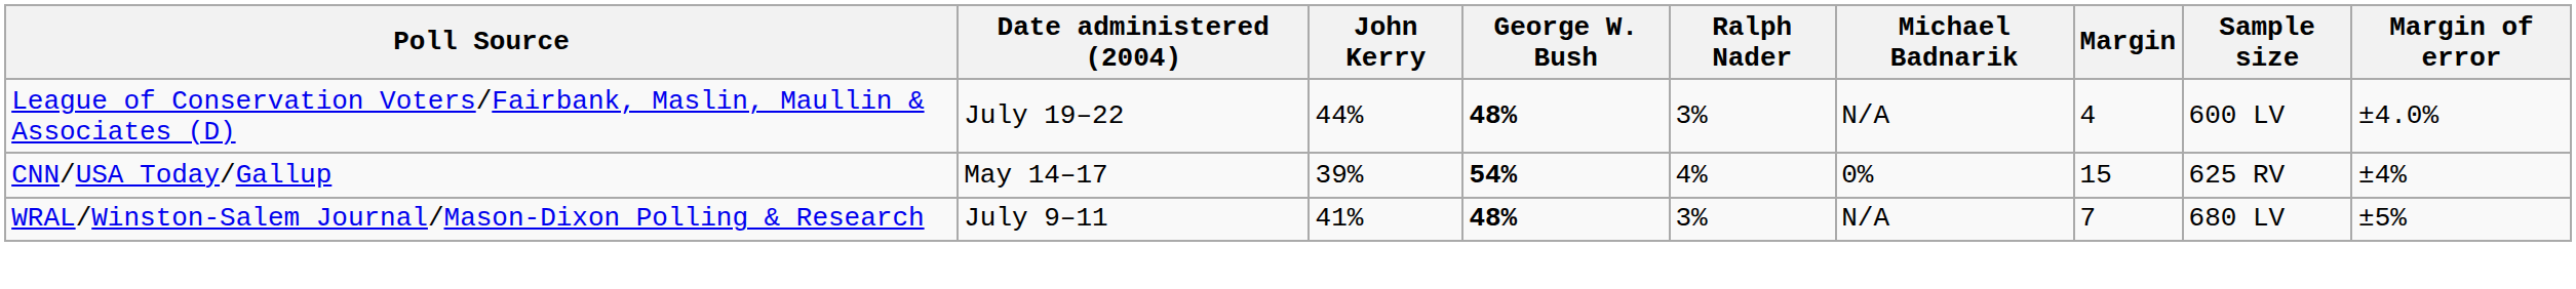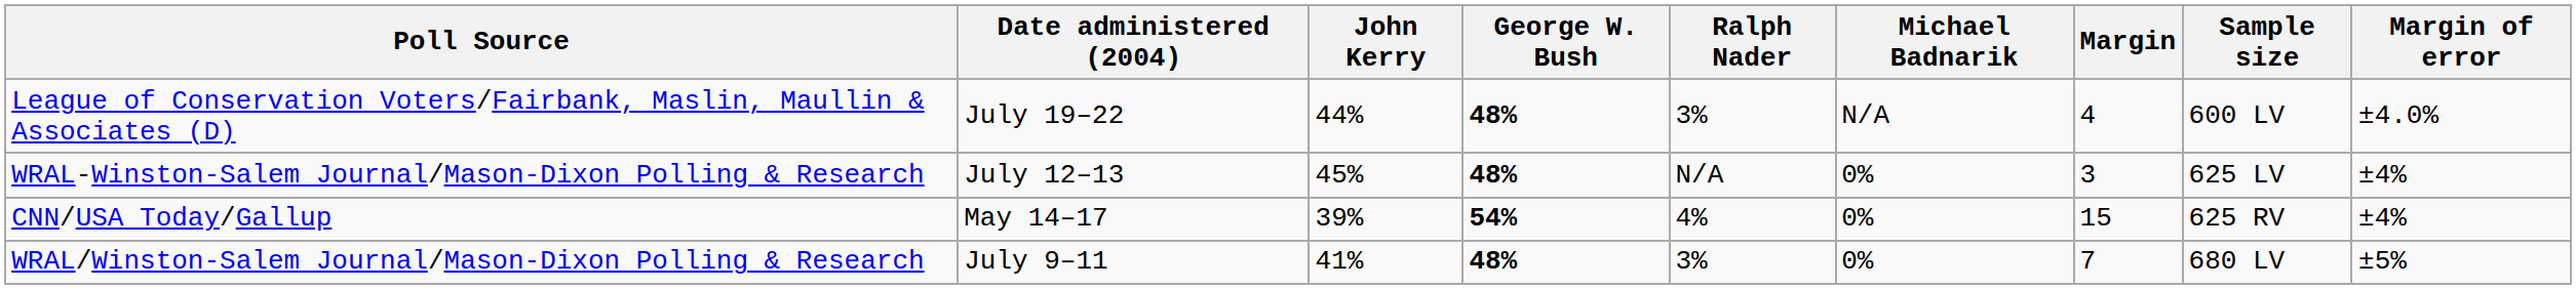+ row: WRAL-Winston-Salem Journal/Mason-Dixon Polling & Research | July 12–13 | 45% | 48% | N/A | 0% | 3 | 625 LV | ±4%
WRAL/Winston-Salem Journal/Mason-Dixon Polling & Research | Michael Badnarik: N/A -> 0%
